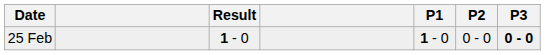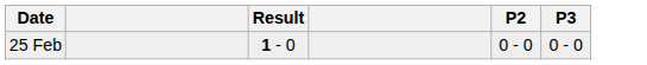- column: P1 | 1 - 0
25 Feb | P3: bold -> normal
